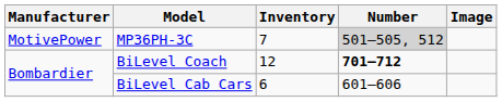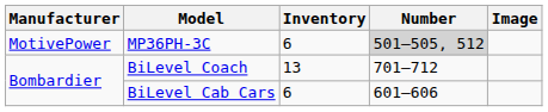MP36PH-3C | Inventory: 7 -> 6
BiLevel Coach | Inventory: 12 -> 13
BiLevel Coach | Number: bold -> normal
